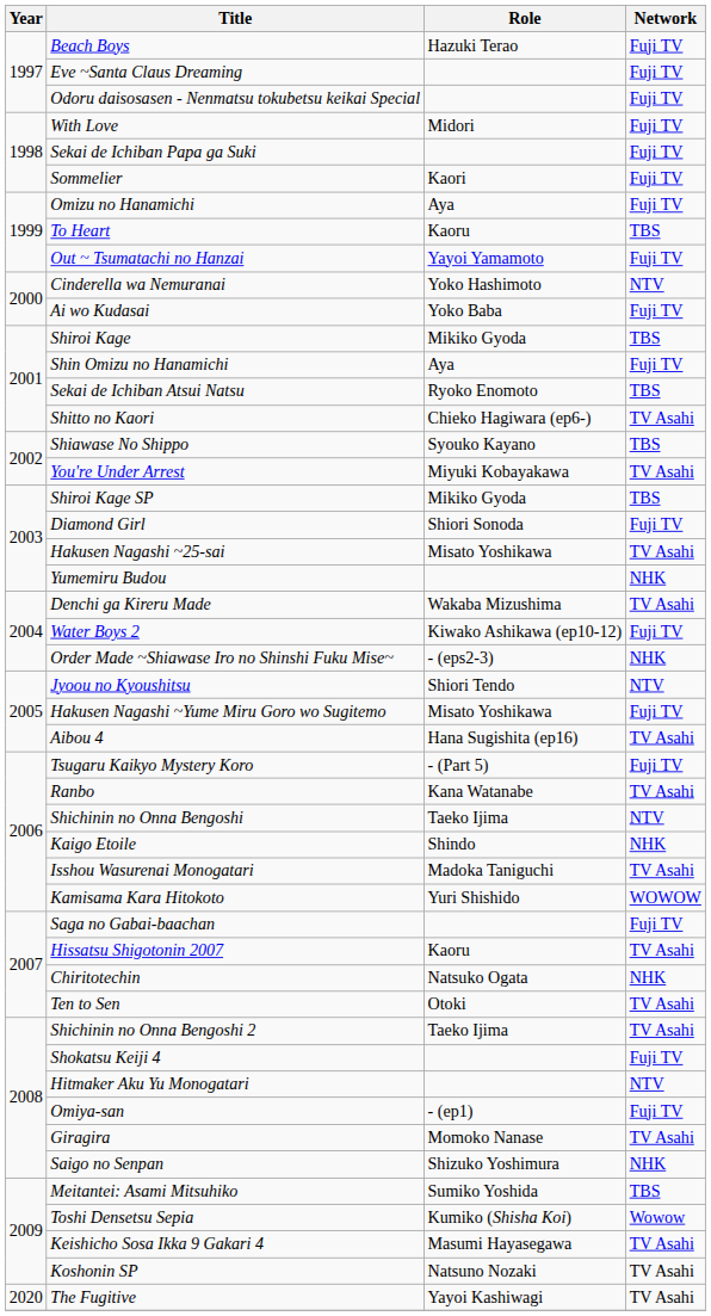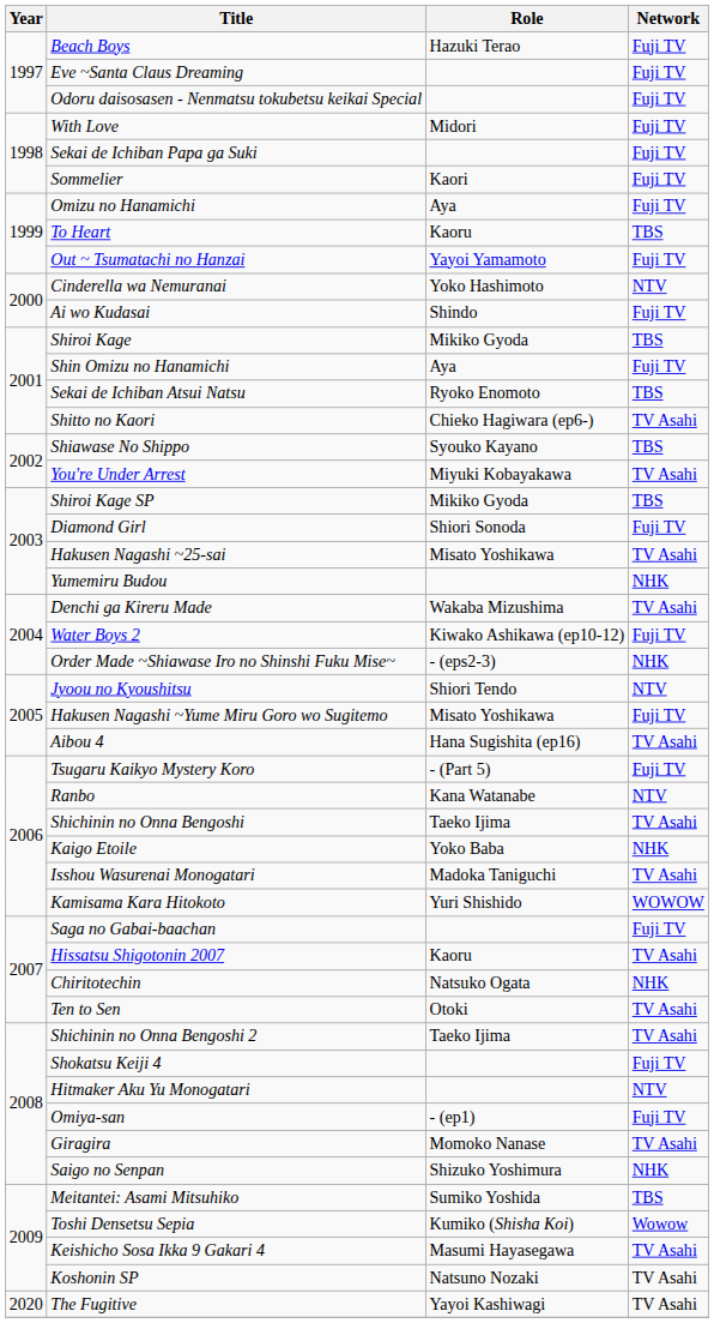Ai wo Kudasai | Role: Yoko Baba -> Shindo
Ranbo | Network: TV Asahi -> NTV
Shichinin no Onna Bengoshi | Network: NTV -> TV Asahi
Kaigo Etoile | Role: Shindo -> Yoko Baba
